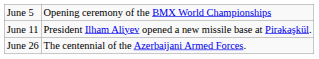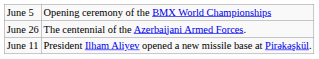rows swapped: June 11 <-> June 26
